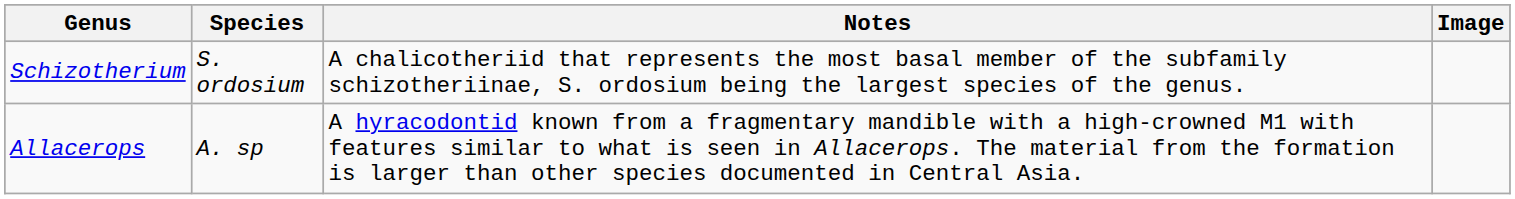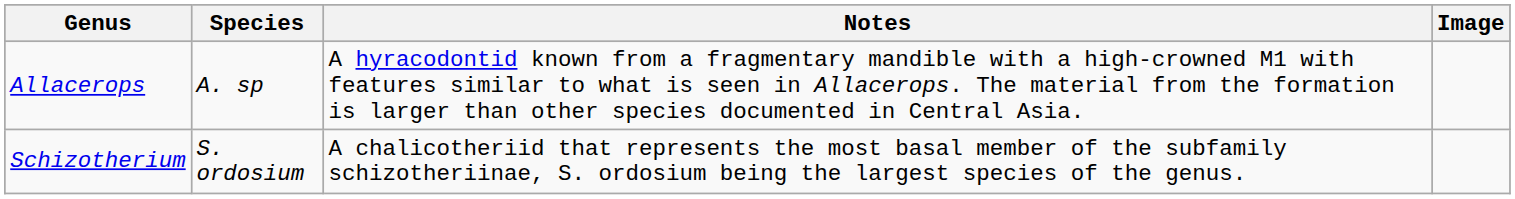rows swapped: Allacerops <-> Schizotherium
